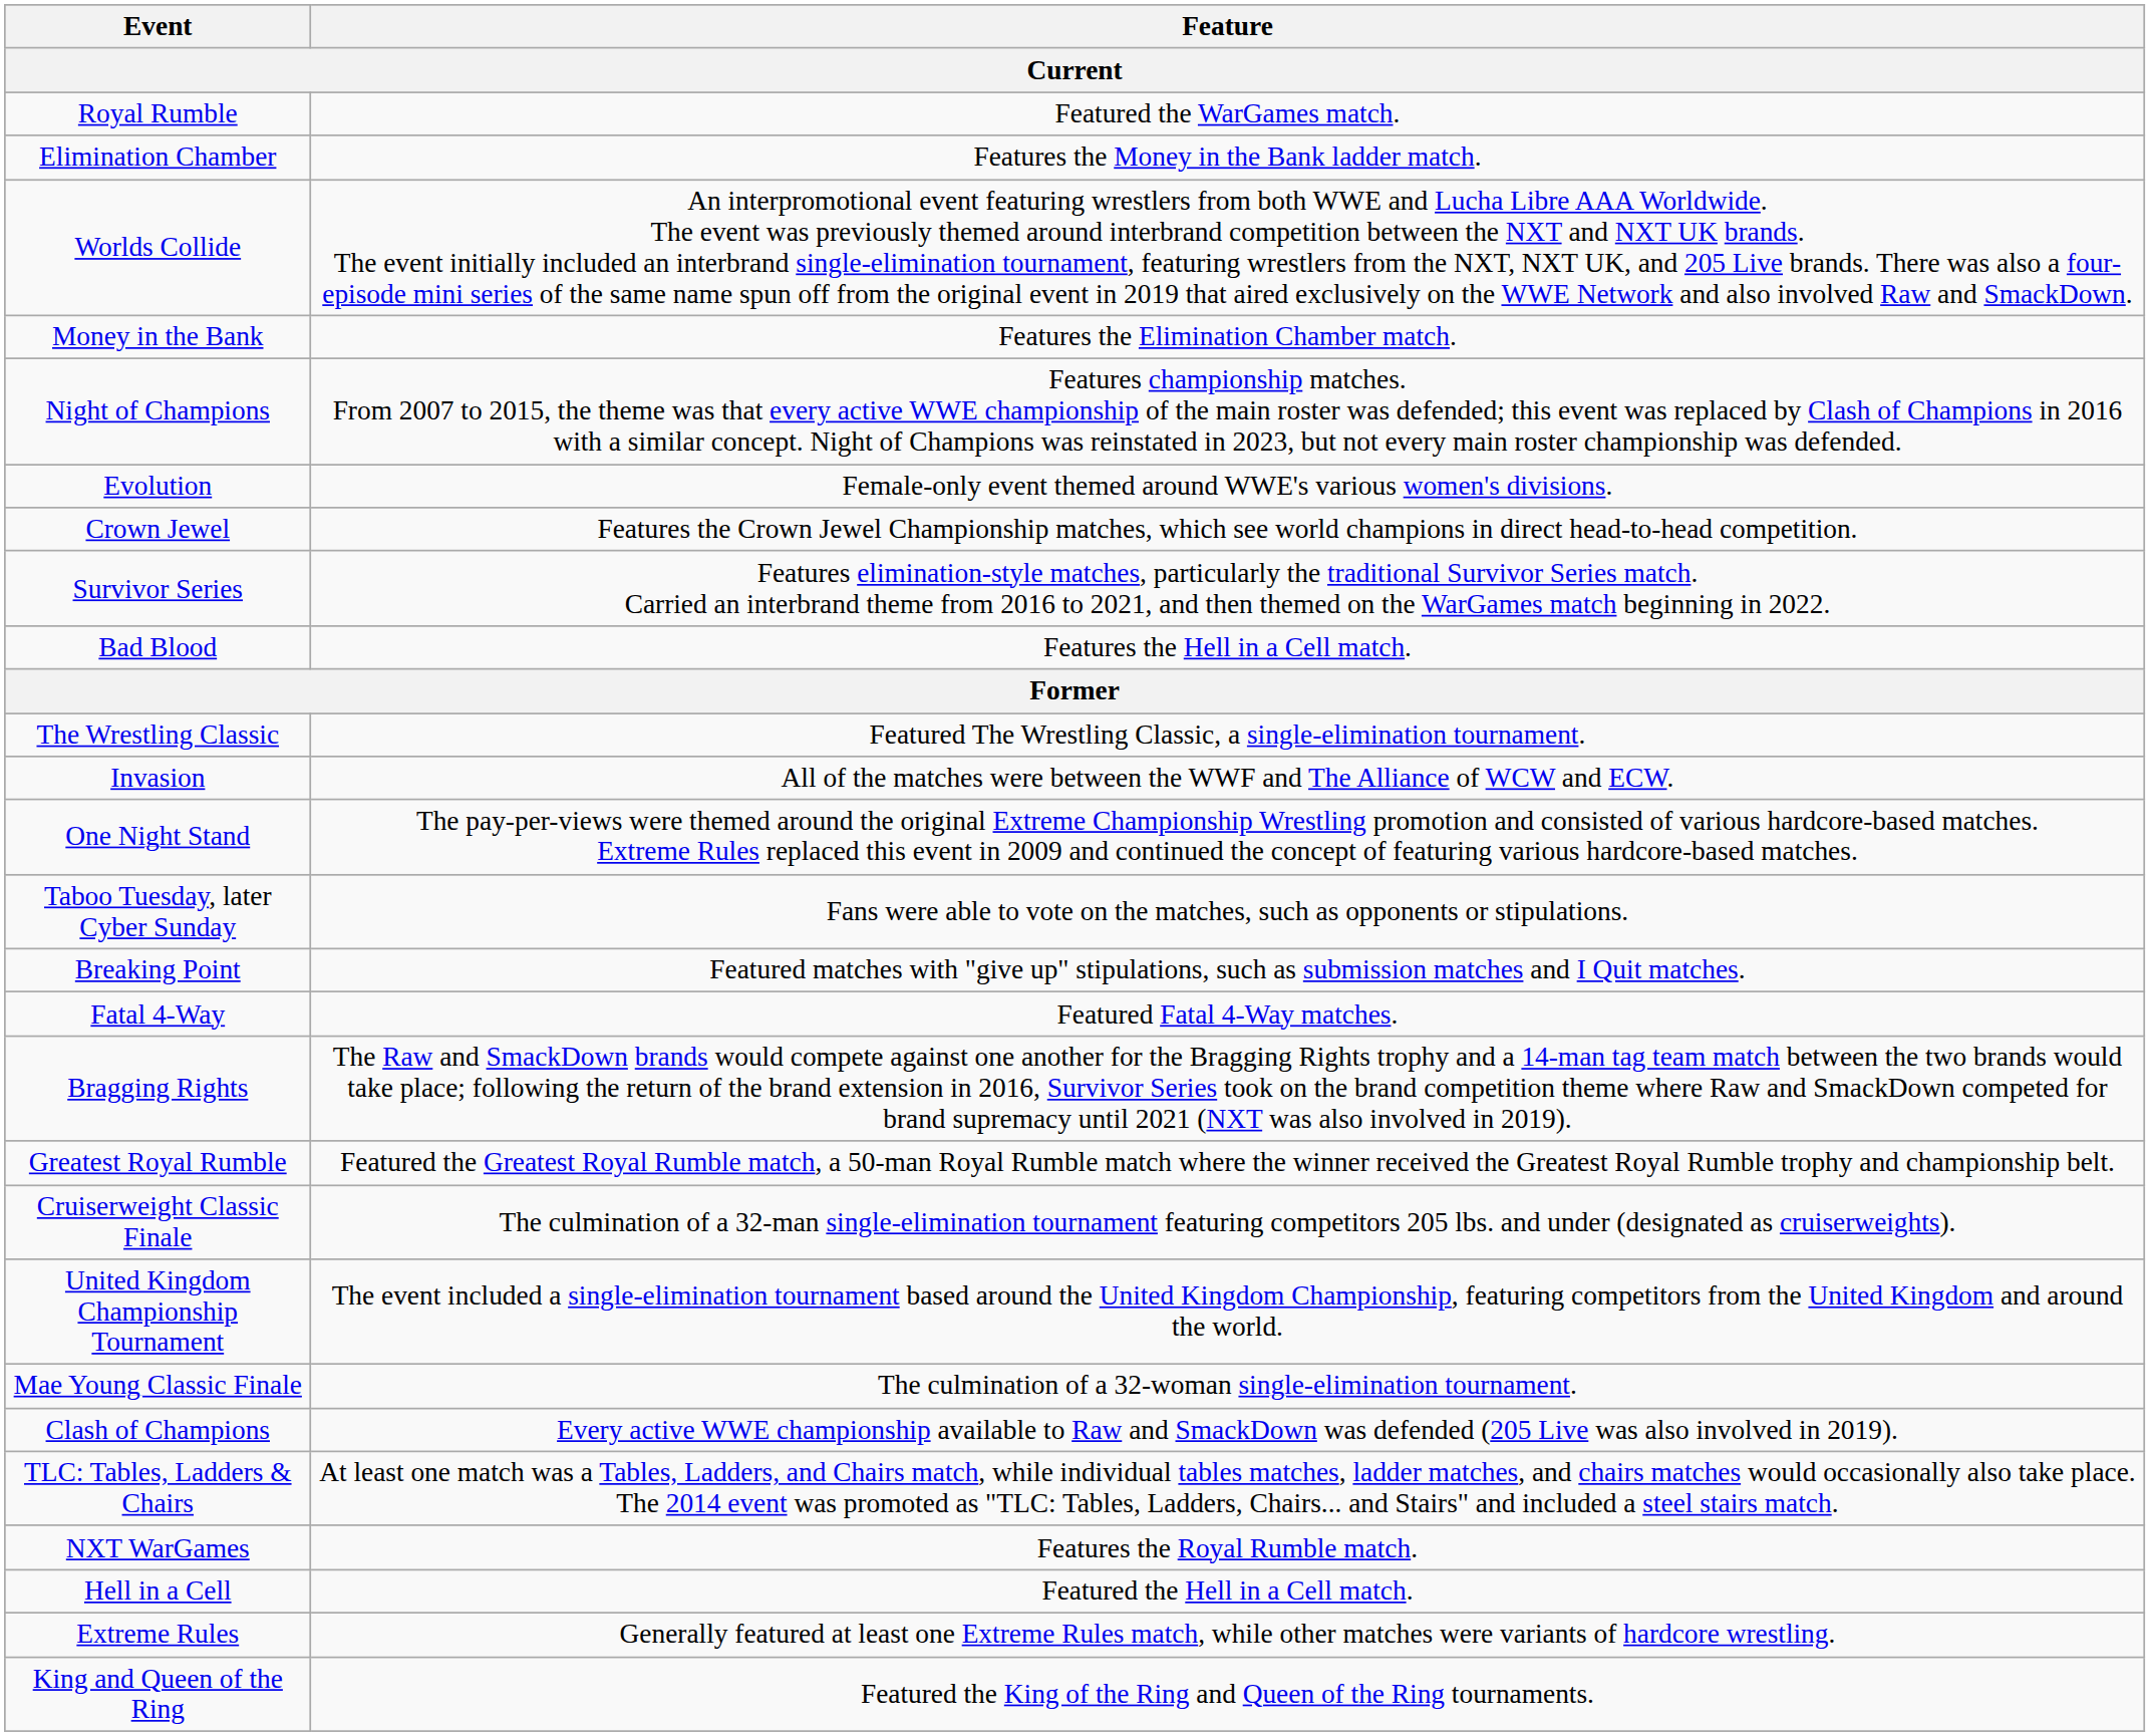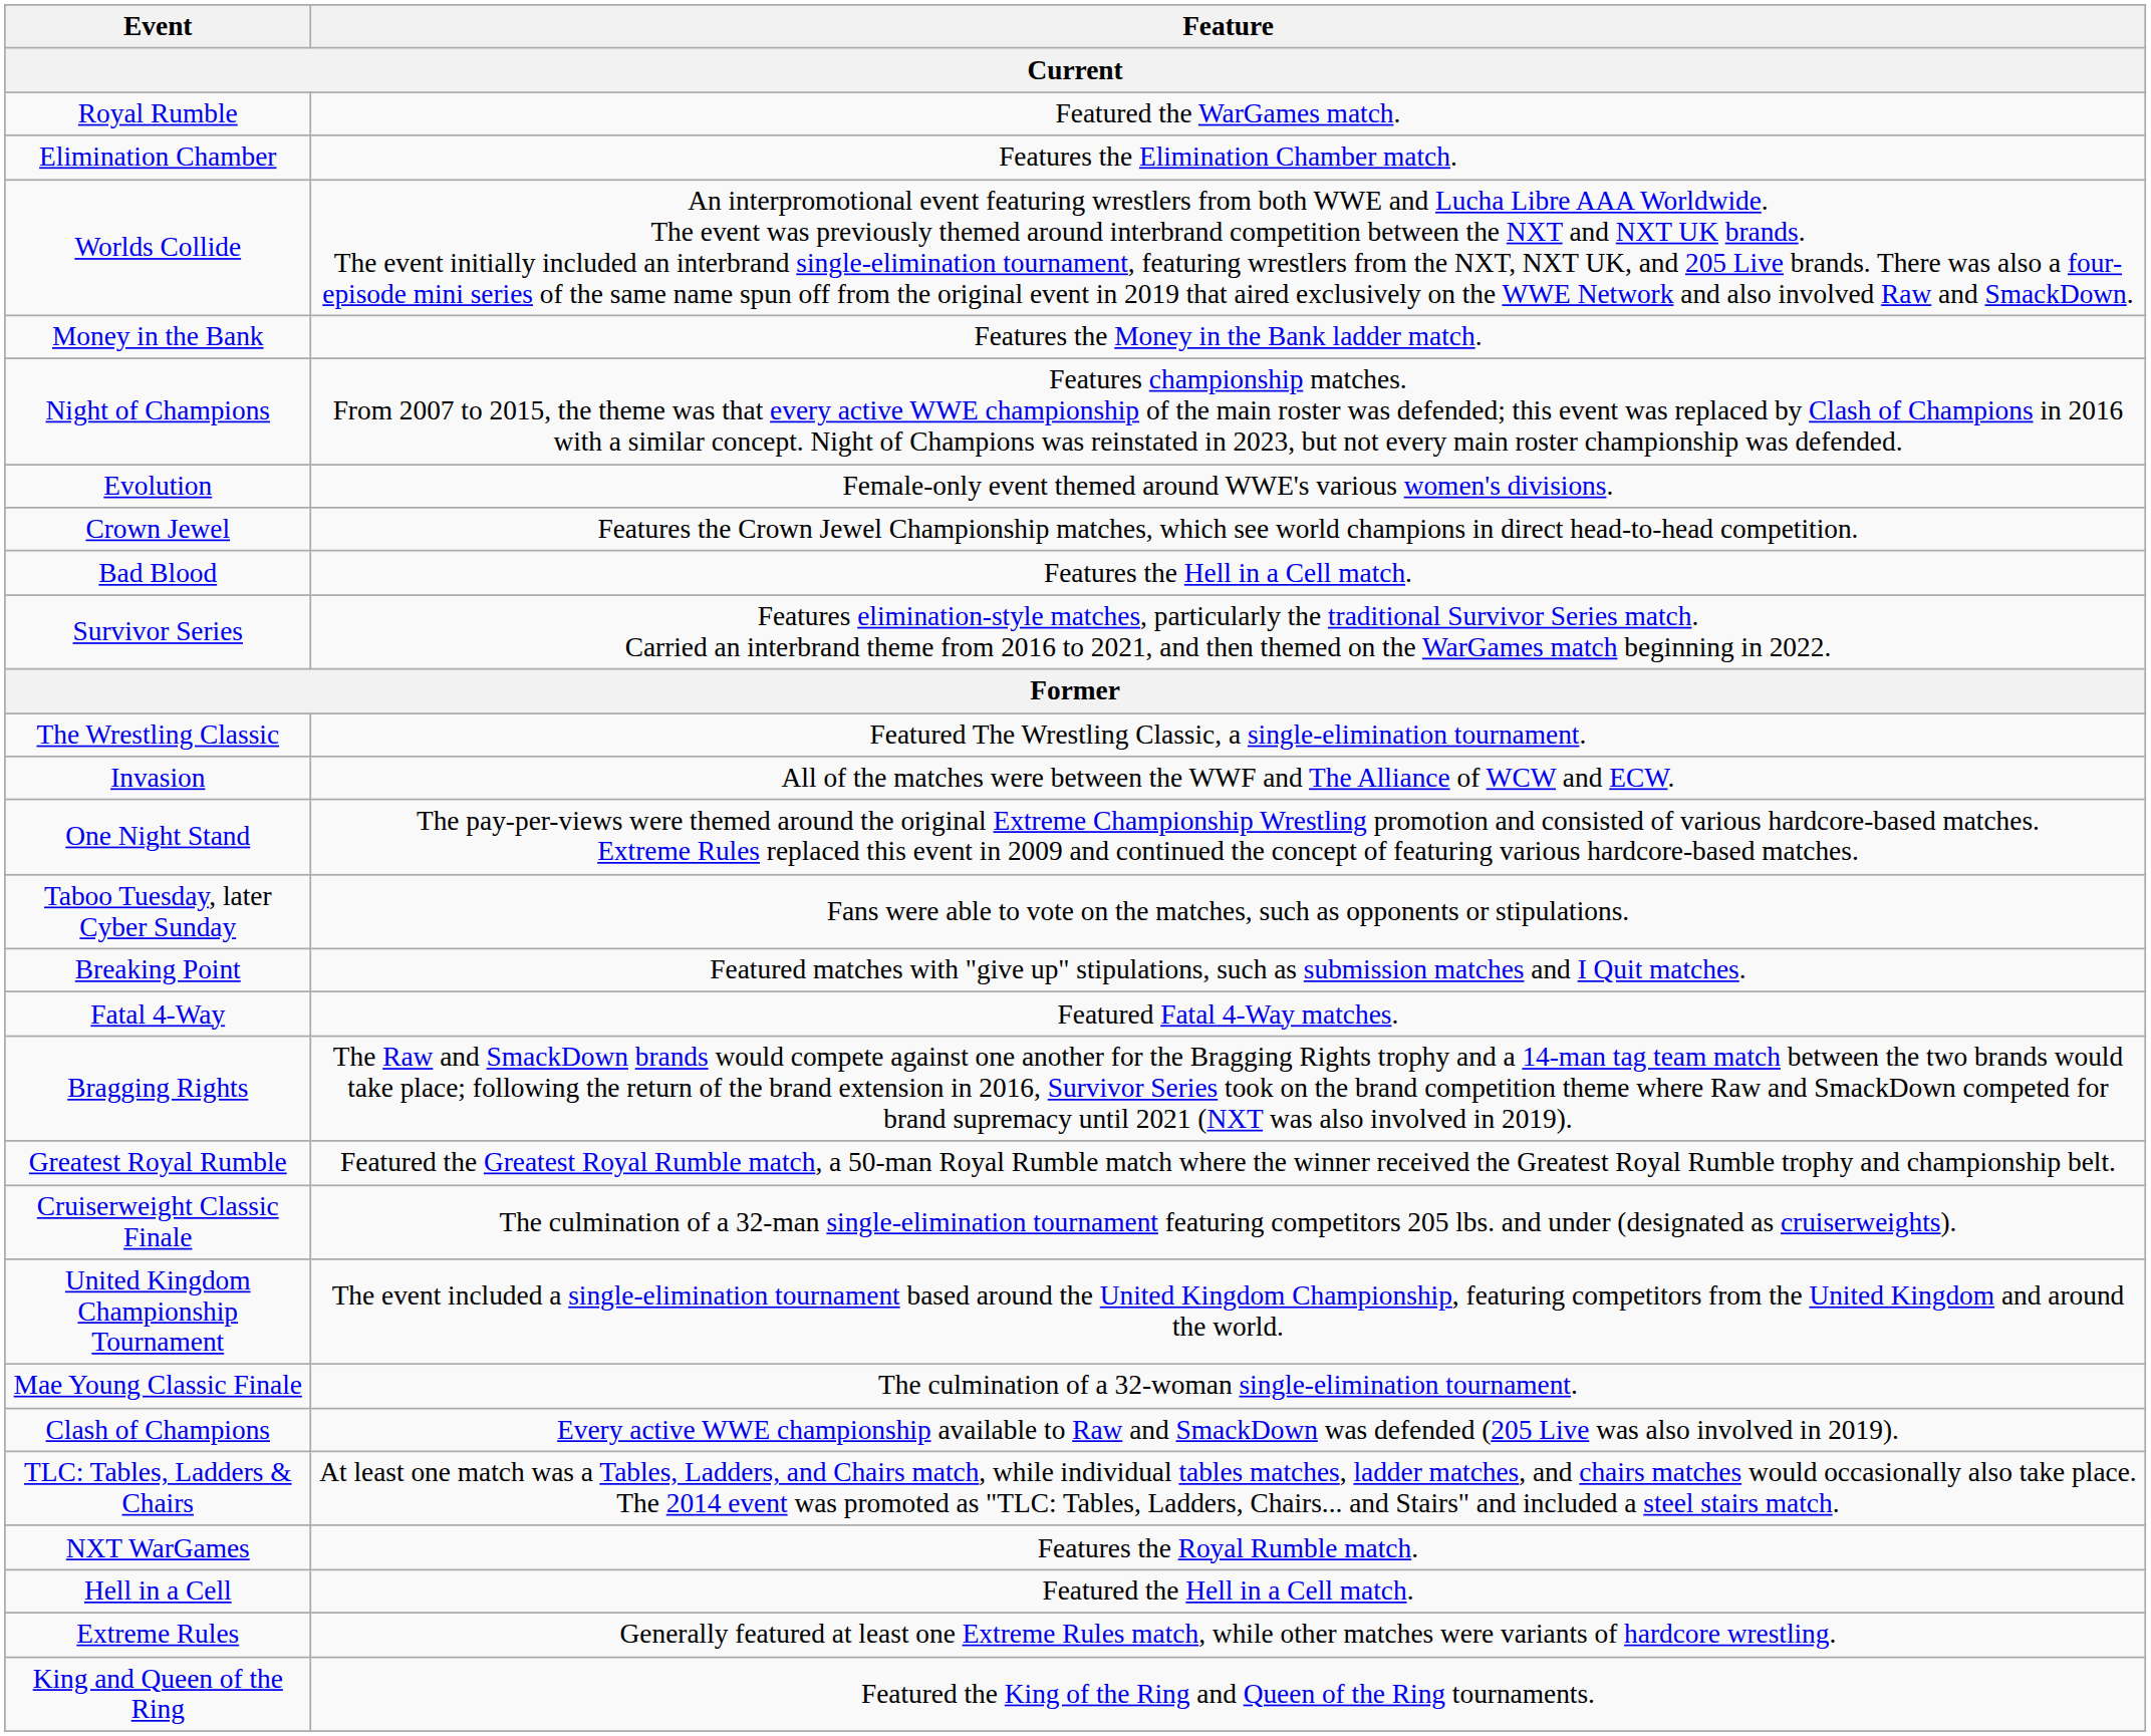Elimination Chamber | Feature: Features the Money in the Bank ladder match. -> Features the Elimination Chamber match.
Money in the Bank | Feature: Features the Elimination Chamber match. -> Features the Money in the Bank ladder match.
rows swapped: Survivor Series <-> Bad Blood
